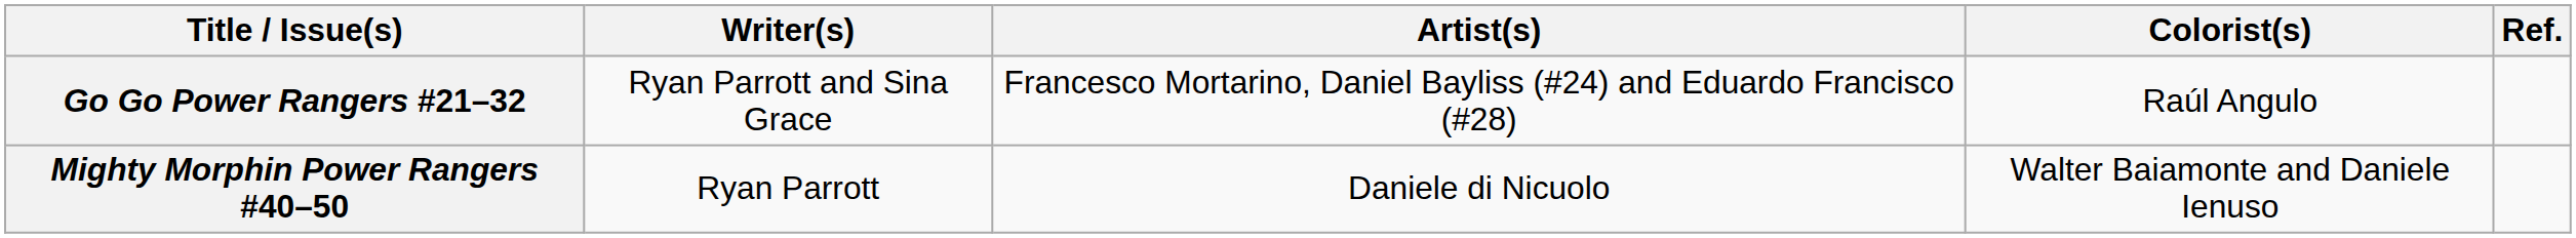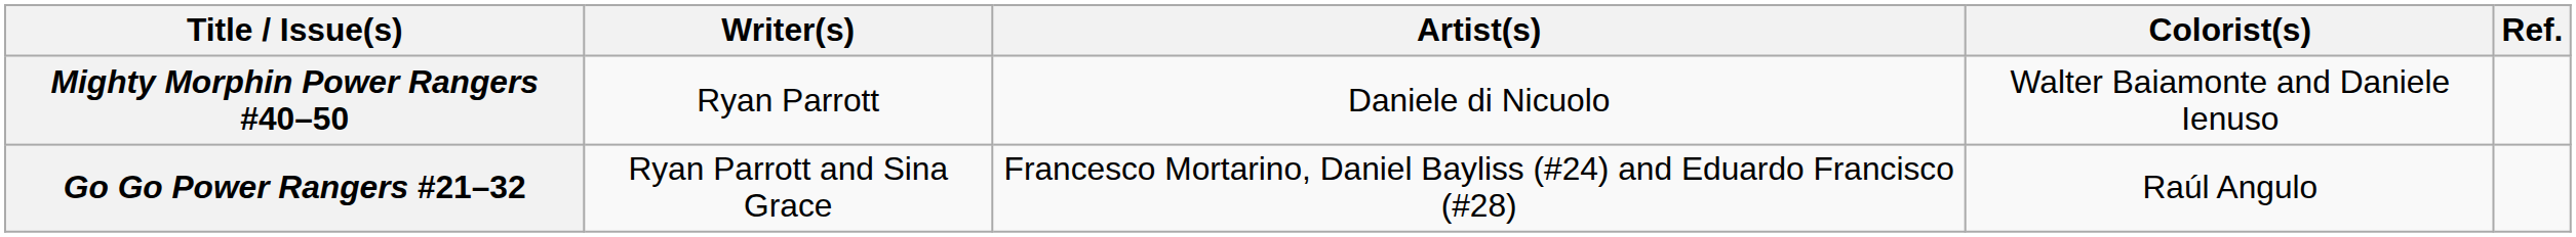rows swapped: Mighty Morphin Power Rangers #40–50 <-> Go Go Power Rangers #21–32
